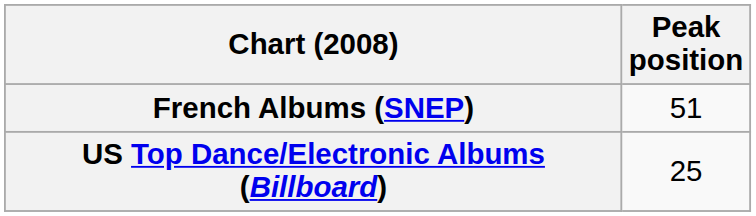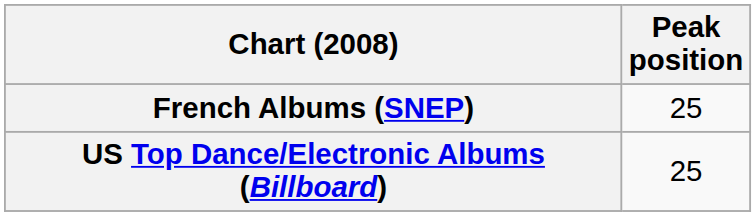French Albums (SNEP) | Peak position: 51 -> 25
